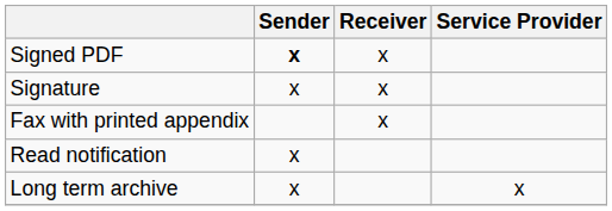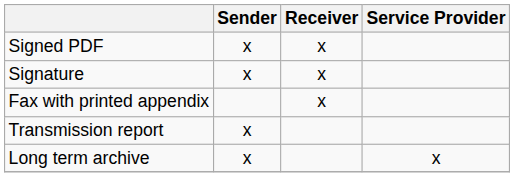Signed PDF | Sender: bold -> normal
+ row: Transmission report | x
- row: Read notification | x
